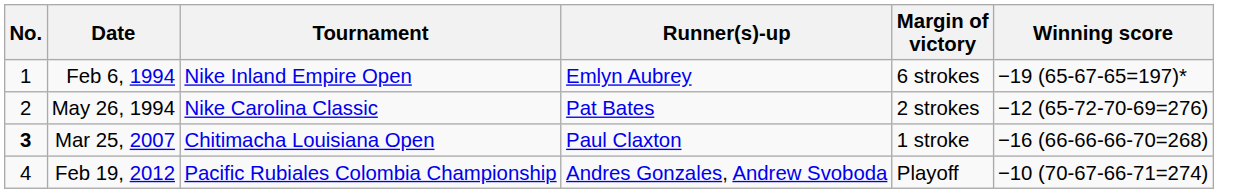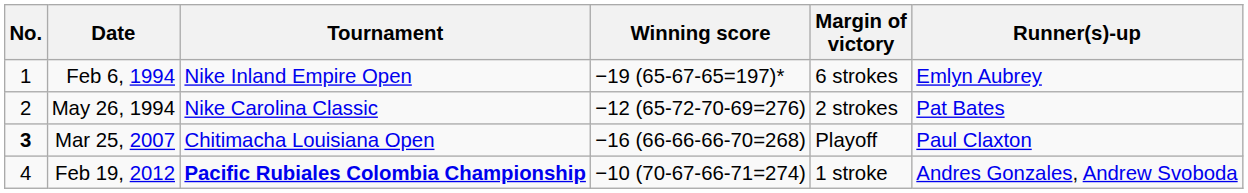columns swapped: Winning score <-> Runner(s)-up
Mar 25, 2007 | Margin of victory: 1 stroke -> Playoff
Feb 19, 2012 | Tournament: normal -> bold
Feb 19, 2012 | Margin of victory: Playoff -> 1 stroke
